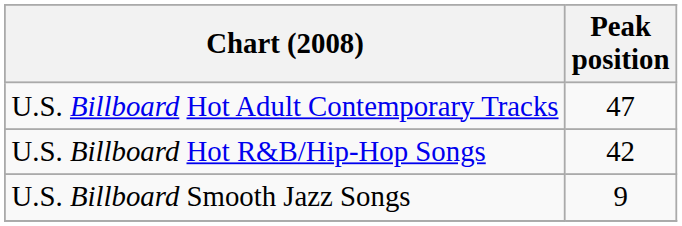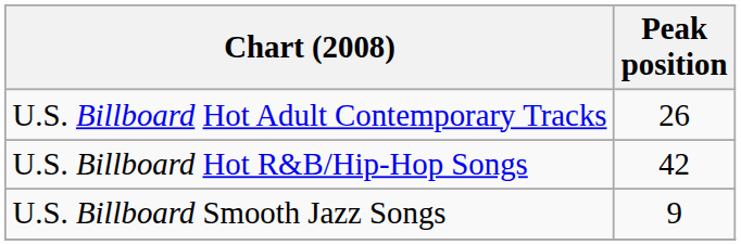U.S. Billboard Hot Adult Contemporary Tracks | Peak position: 47 -> 26
